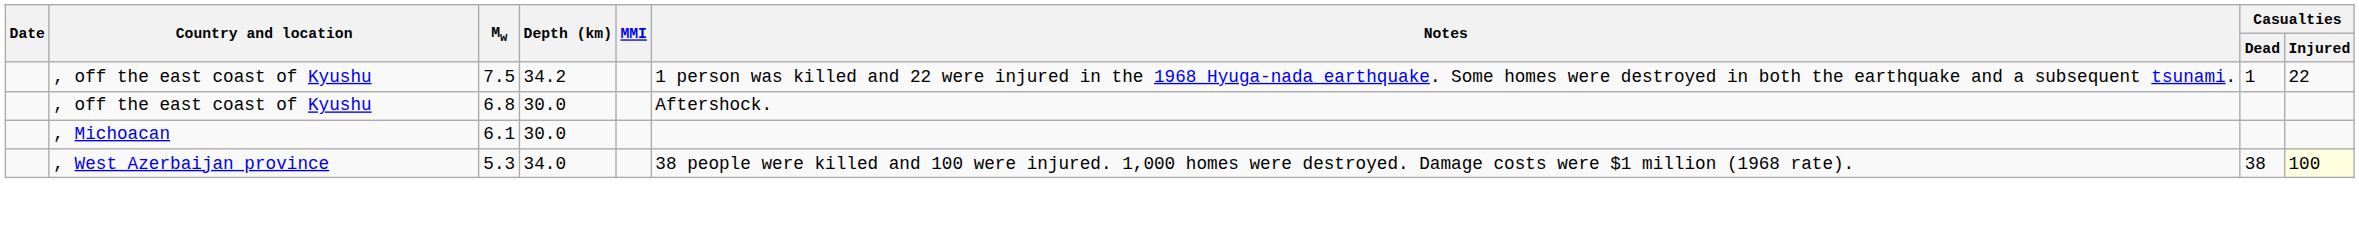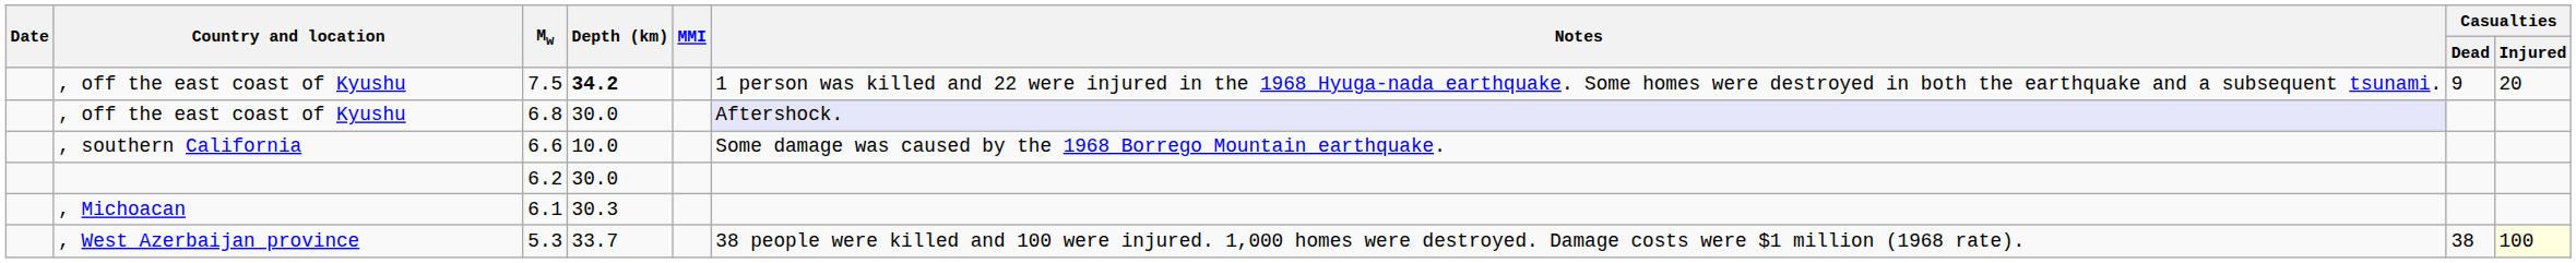7.5 | Depth (km): normal -> bold
7.5 | Casualties / Dead: 1 -> 9
7.5 | Casualties / Injured: 22 -> 20
6.8 | Notes: no background -> lavender background
+ row: , southern California | 6.6 | 10.0 | Some damage was caused by the 1968 Borrego Mountain earthquake.
+ row: 6.2 | 30.0
6.1 | Depth (km): 30.0 -> 30.3
5.3 | Depth (km): 34.0 -> 33.7
